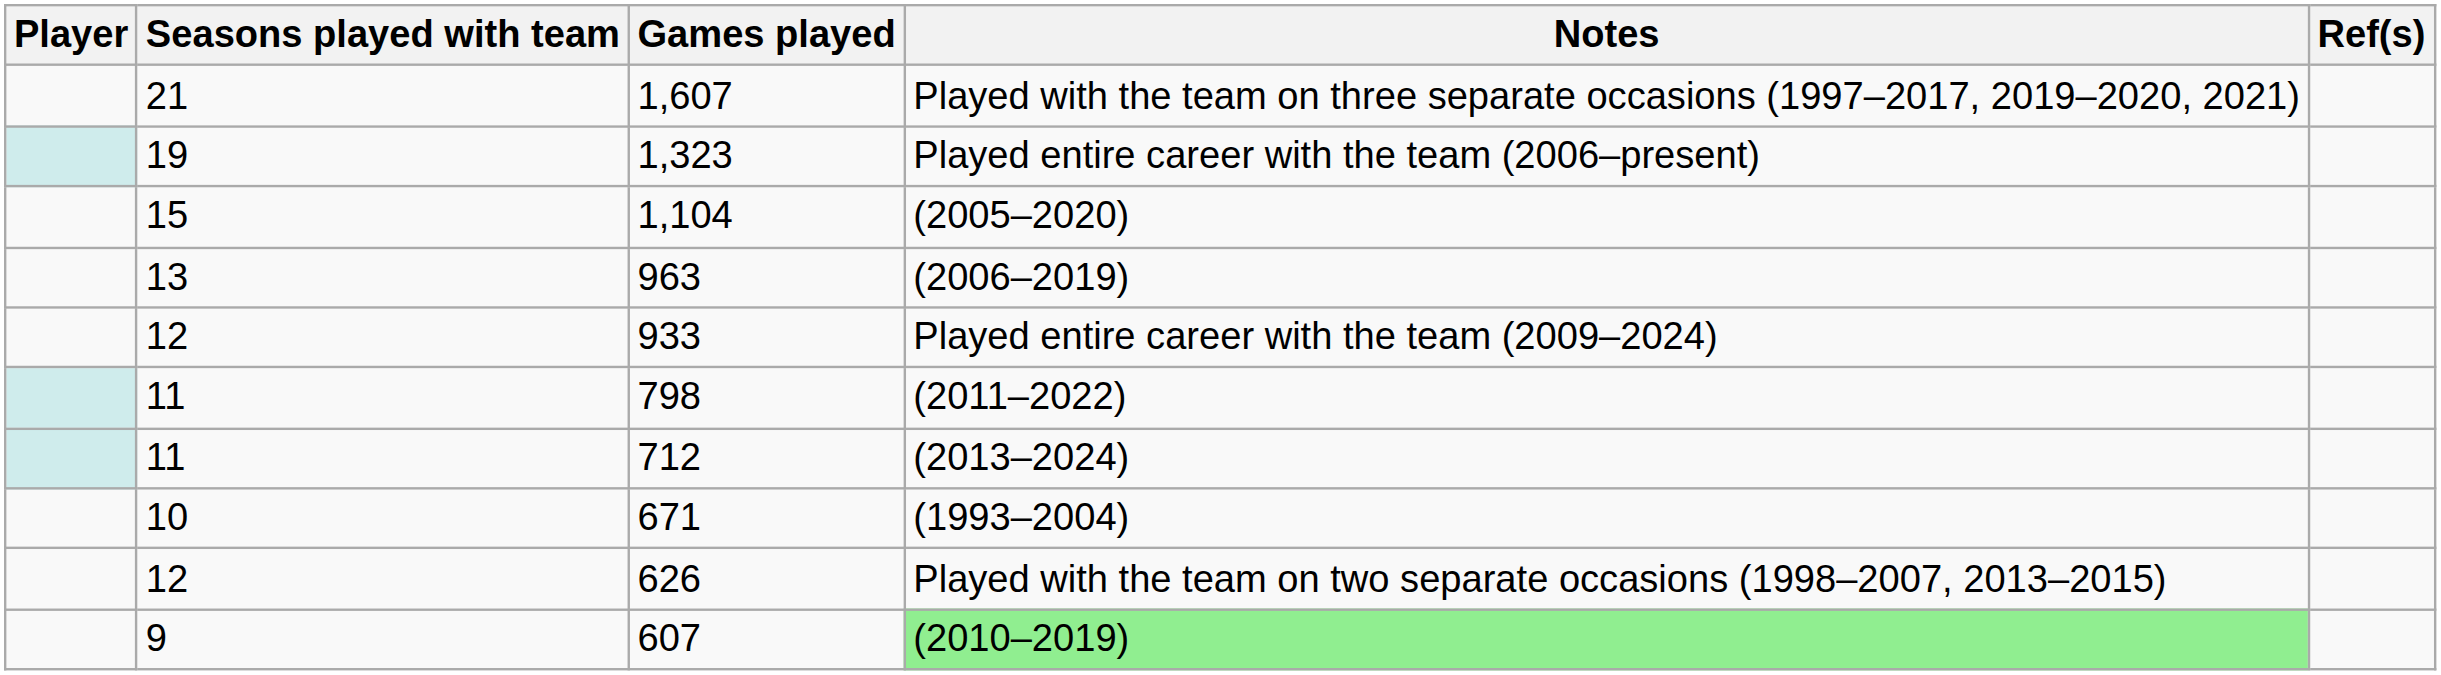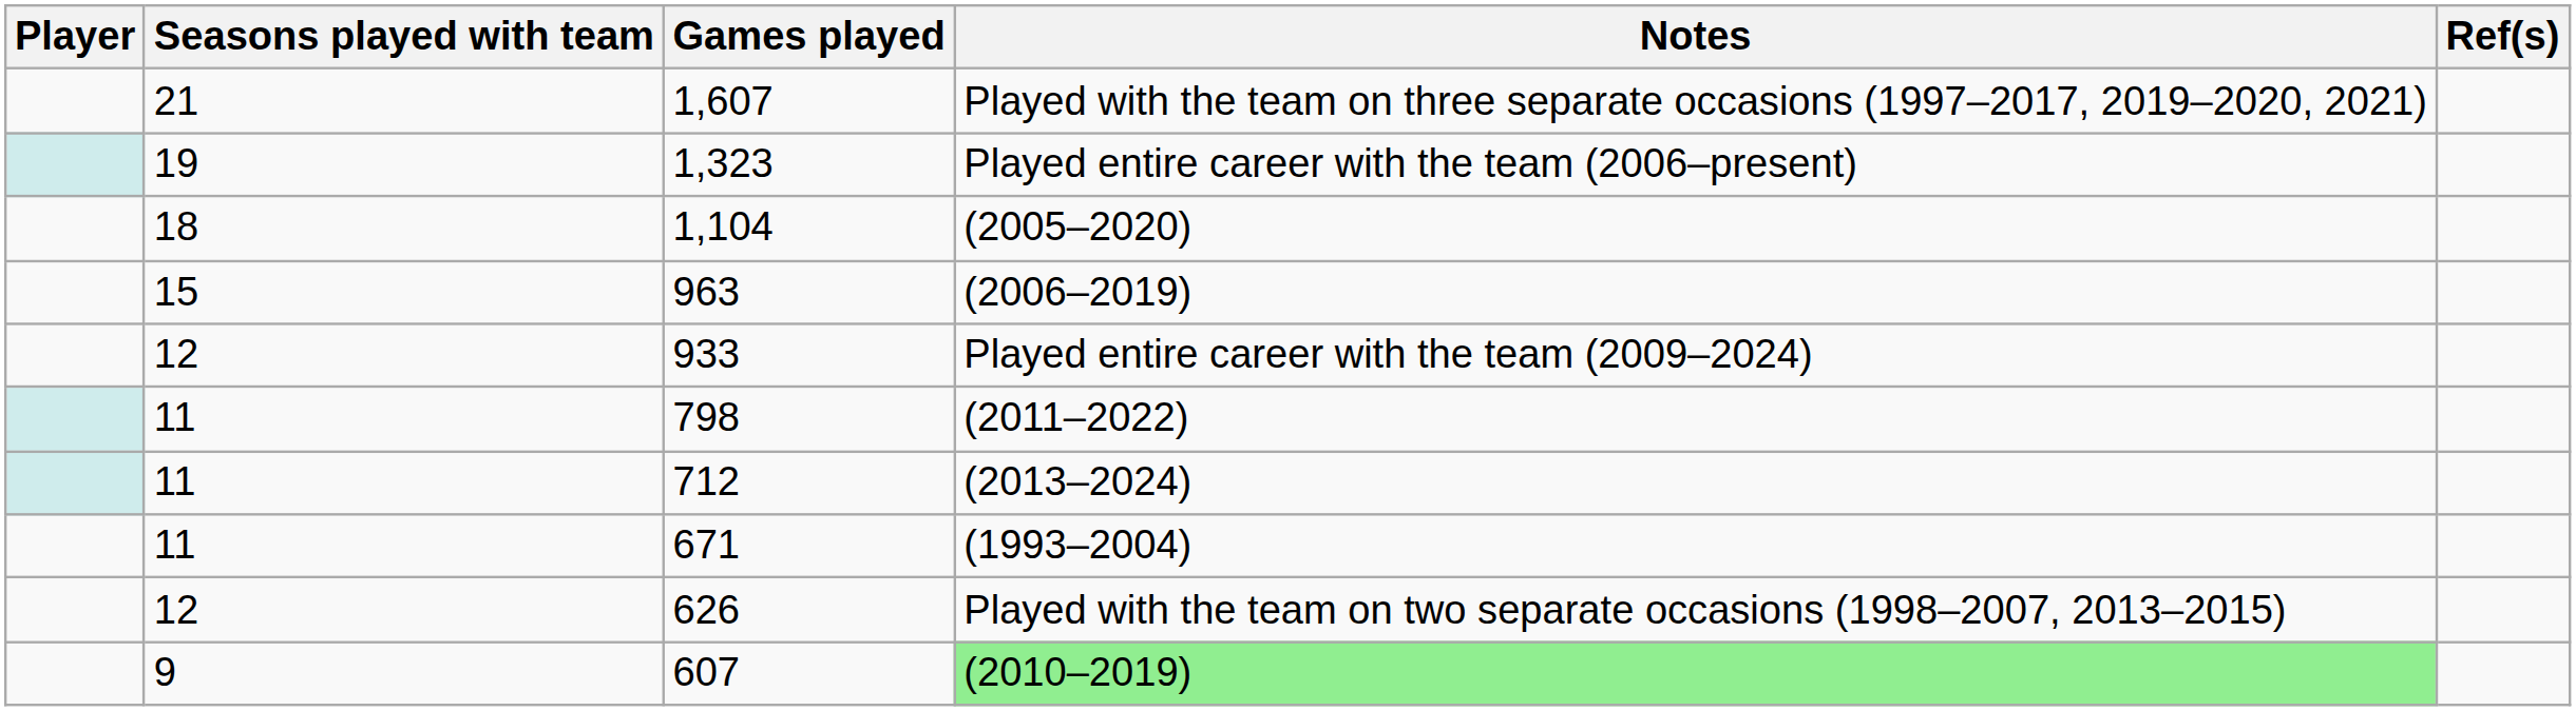1,104 | Seasons played with team: 15 -> 18
963 | Seasons played with team: 13 -> 15
671 | Seasons played with team: 10 -> 11
